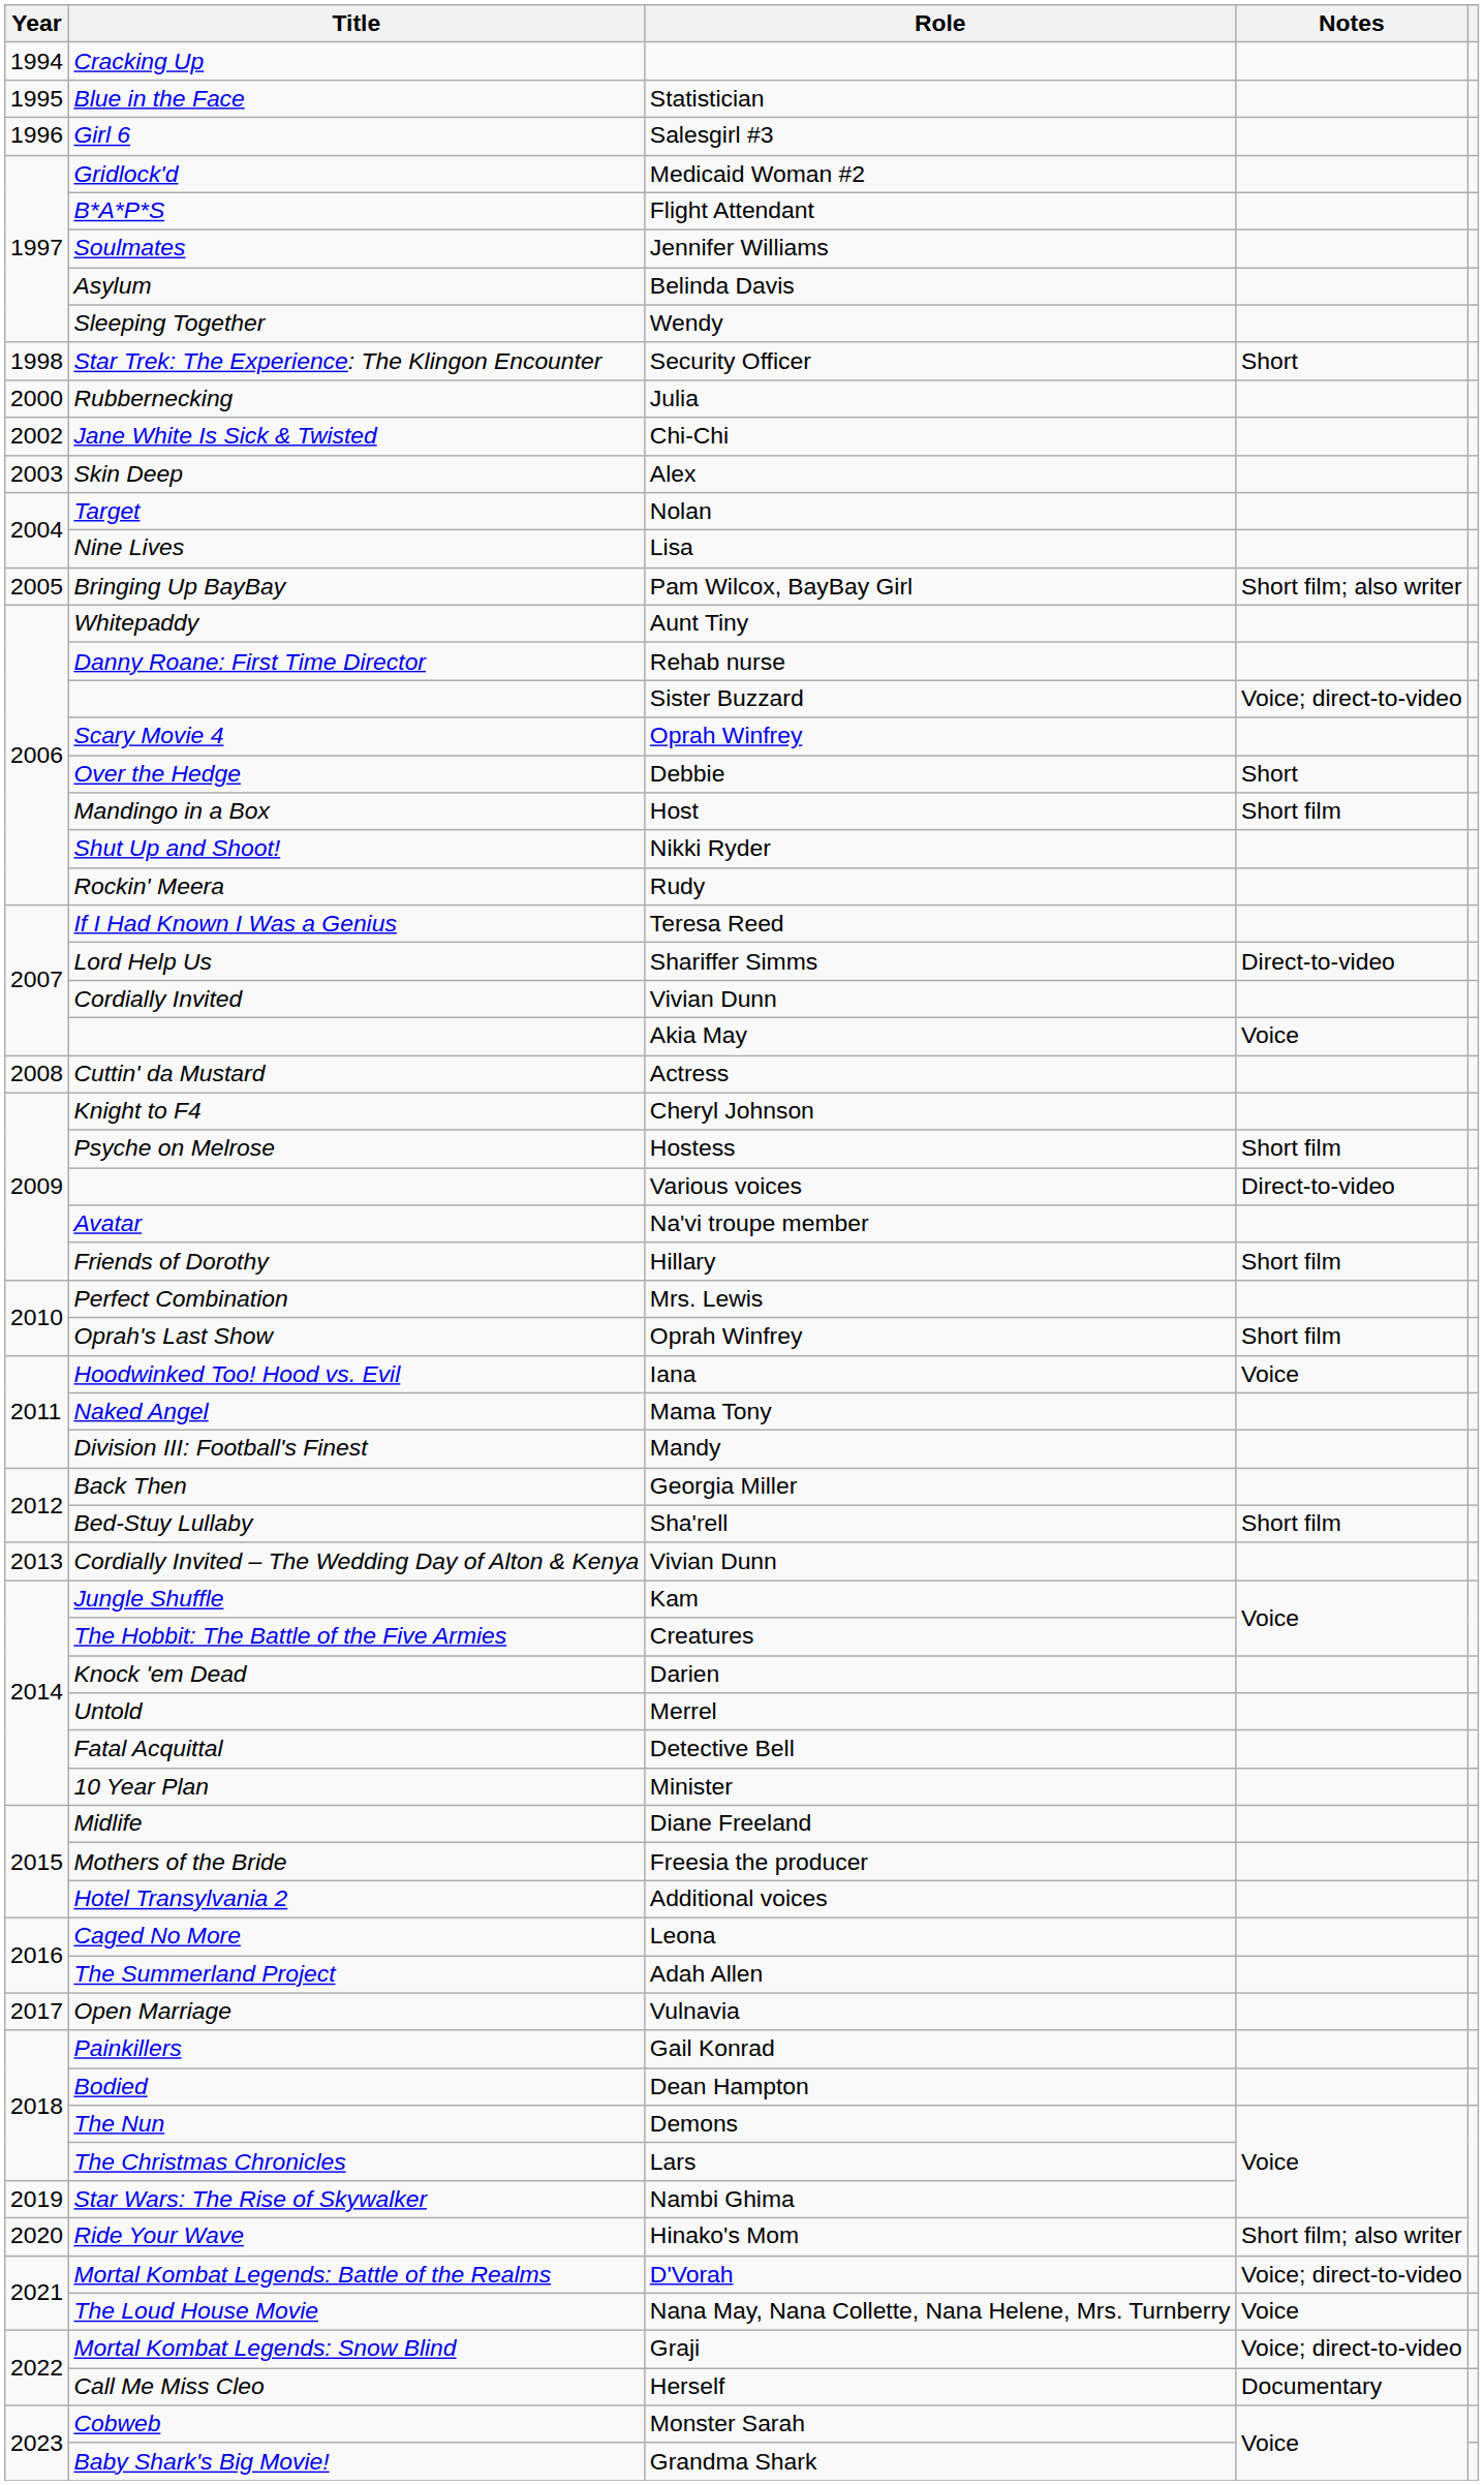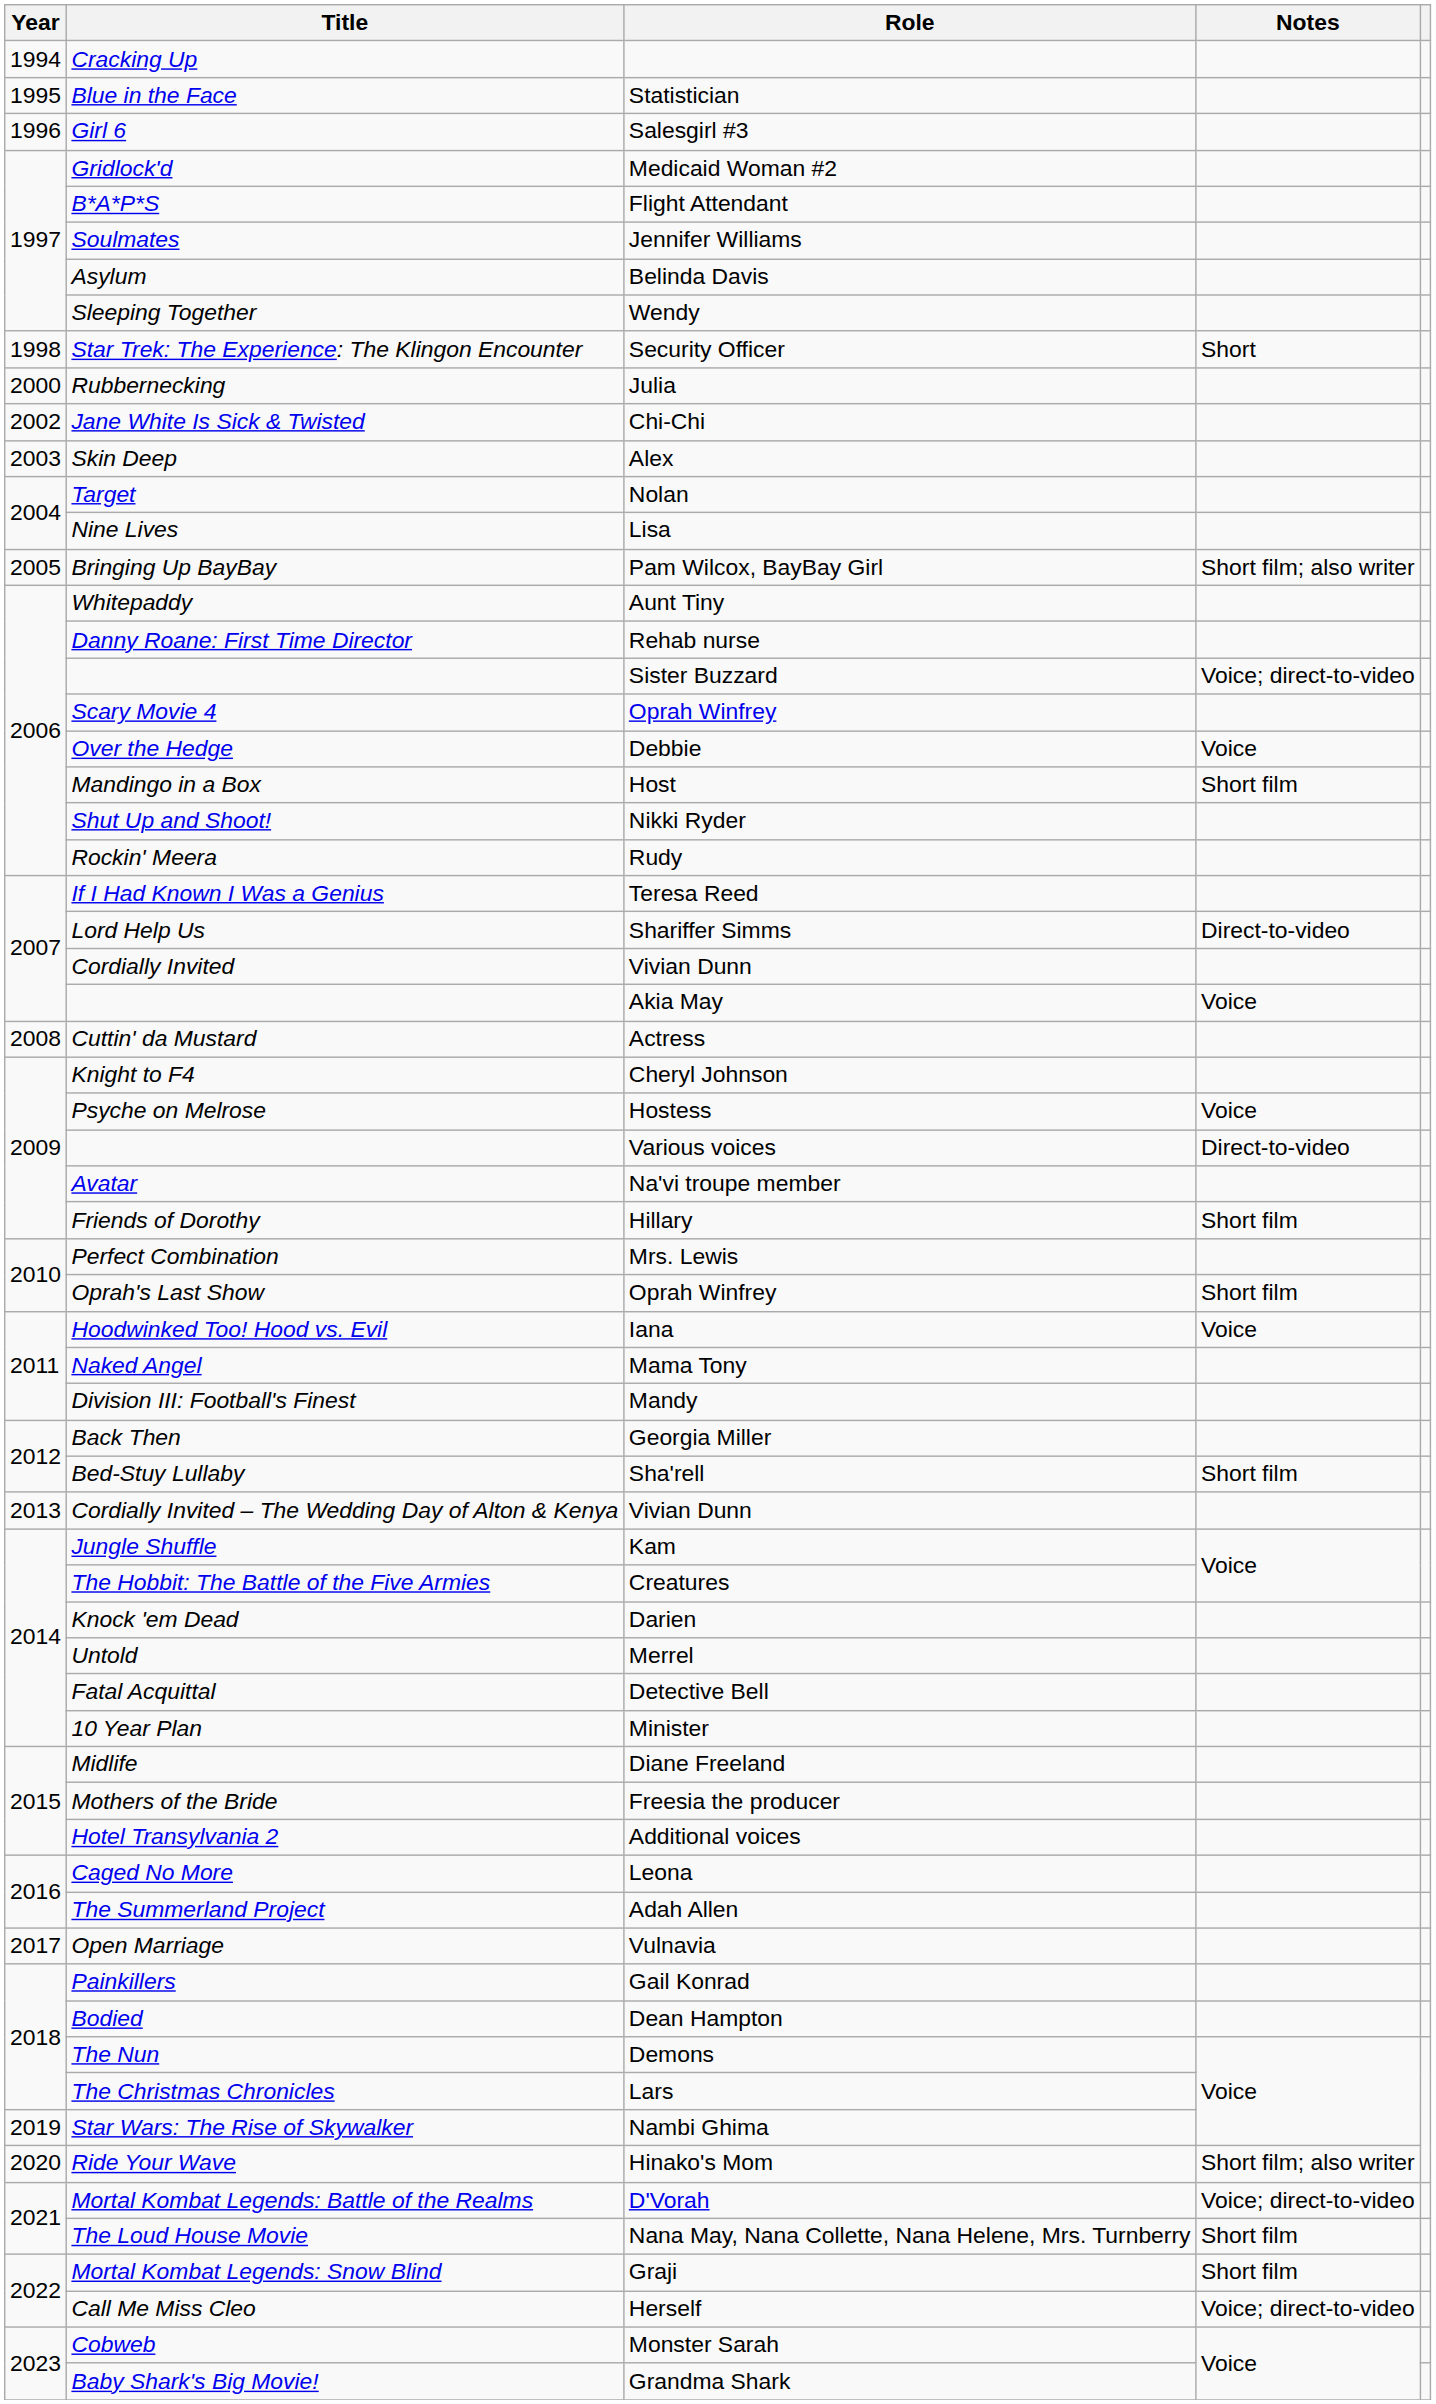Over the Hedge | Notes: Short -> Voice
Psyche on Melrose | Notes: Short film -> Voice
The Loud House Movie | Notes: Voice -> Short film
Mortal Kombat Legends: Snow Blind | Notes: Voice; direct-to-video -> Short film
Call Me Miss Cleo | Notes: Documentary -> Voice; direct-to-video
